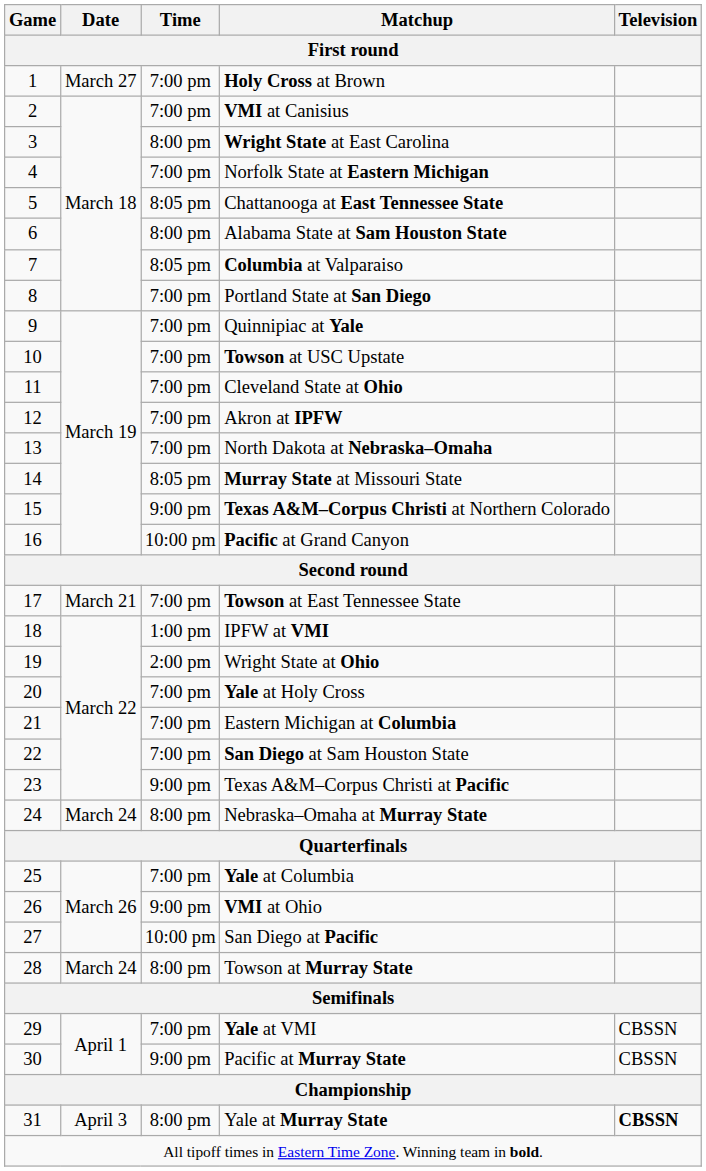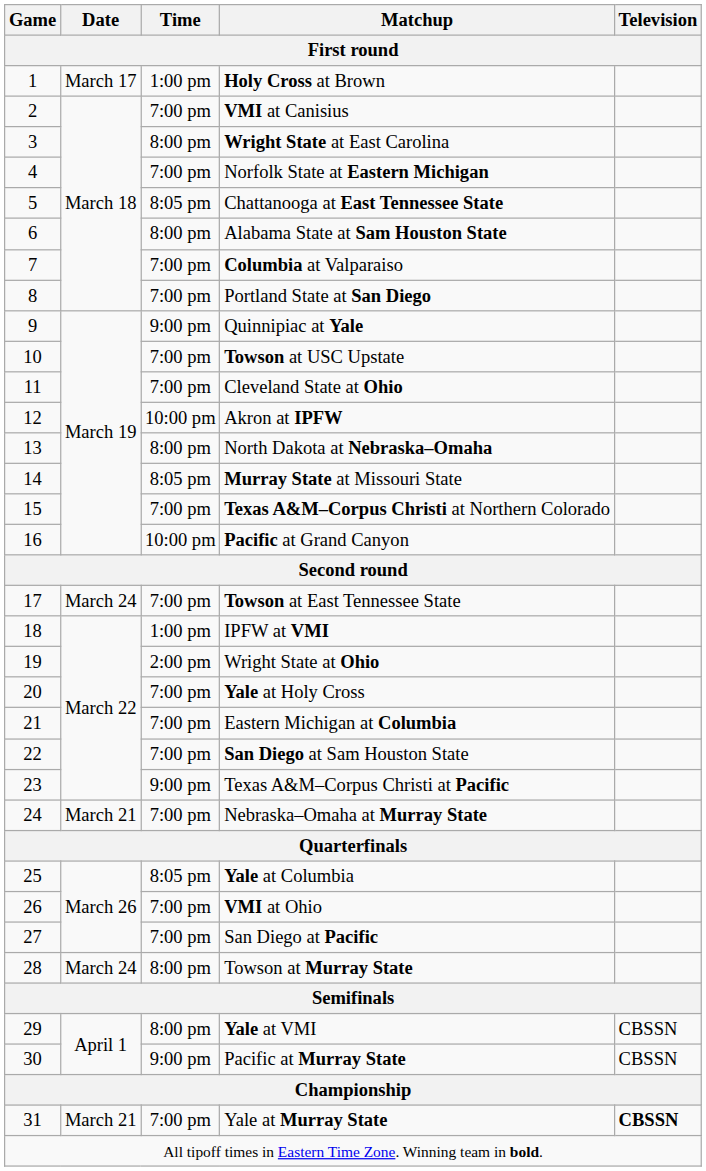Holy Cross at Brown | Date: March 27 -> March 17
Holy Cross at Brown | Time: 7:00 pm -> 1:00 pm
Columbia at Valparaiso | Time: 8:05 pm -> 7:00 pm
Quinnipiac at Yale | Time: 7:00 pm -> 9:00 pm
Akron at IPFW | Time: 7:00 pm -> 10:00 pm
North Dakota at Nebraska–Omaha | Time: 7:00 pm -> 8:00 pm
Texas A&M–Corpus Christi at Northern Colorado | Time: 9:00 pm -> 7:00 pm
Towson at East Tennessee State | Date: March 21 -> March 24
Nebraska–Omaha at Murray State | Date: March 24 -> March 21
Nebraska–Omaha at Murray State | Time: 8:00 pm -> 7:00 pm
Yale at Columbia | Time: 7:00 pm -> 8:05 pm
VMI at Ohio | Time: 9:00 pm -> 7:00 pm
San Diego at Pacific | Time: 10:00 pm -> 7:00 pm
Yale at VMI | Time: 7:00 pm -> 8:00 pm
Yale at Murray State | Date: April 3 -> March 21
Yale at Murray State | Time: 8:00 pm -> 7:00 pm
